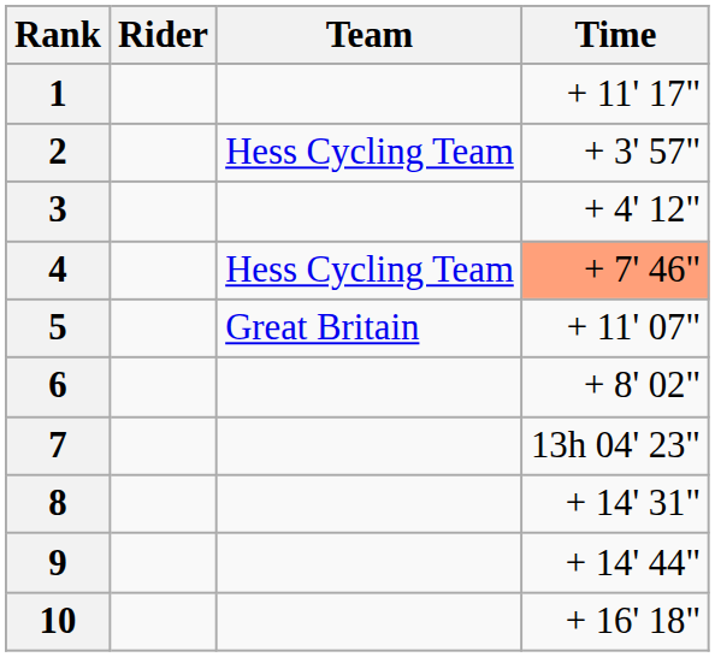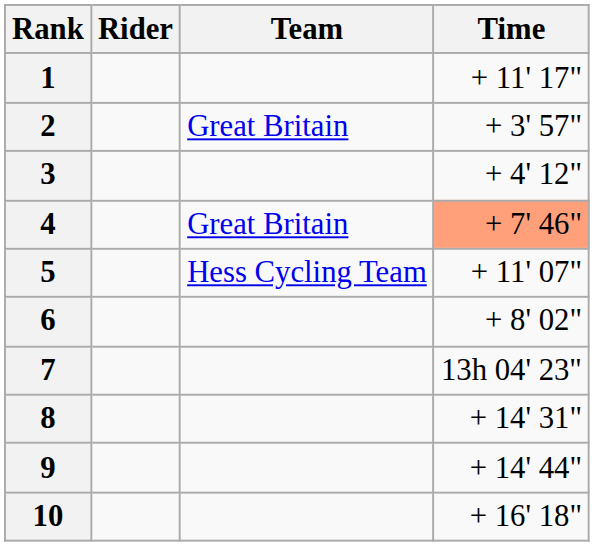2 | Team: Hess Cycling Team -> Great Britain
4 | Team: Hess Cycling Team -> Great Britain
5 | Team: Great Britain -> Hess Cycling Team
